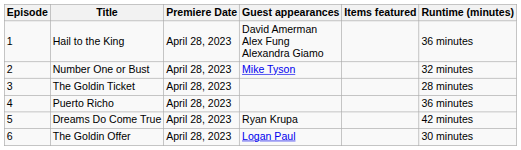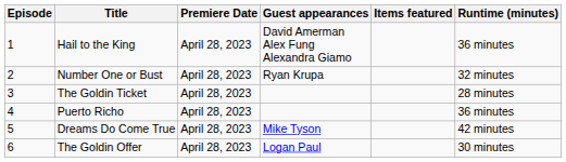Number One or Bust | Guest appearances: Mike Tyson -> Ryan Krupa
Dreams Do Come True | Guest appearances: Ryan Krupa -> Mike Tyson
